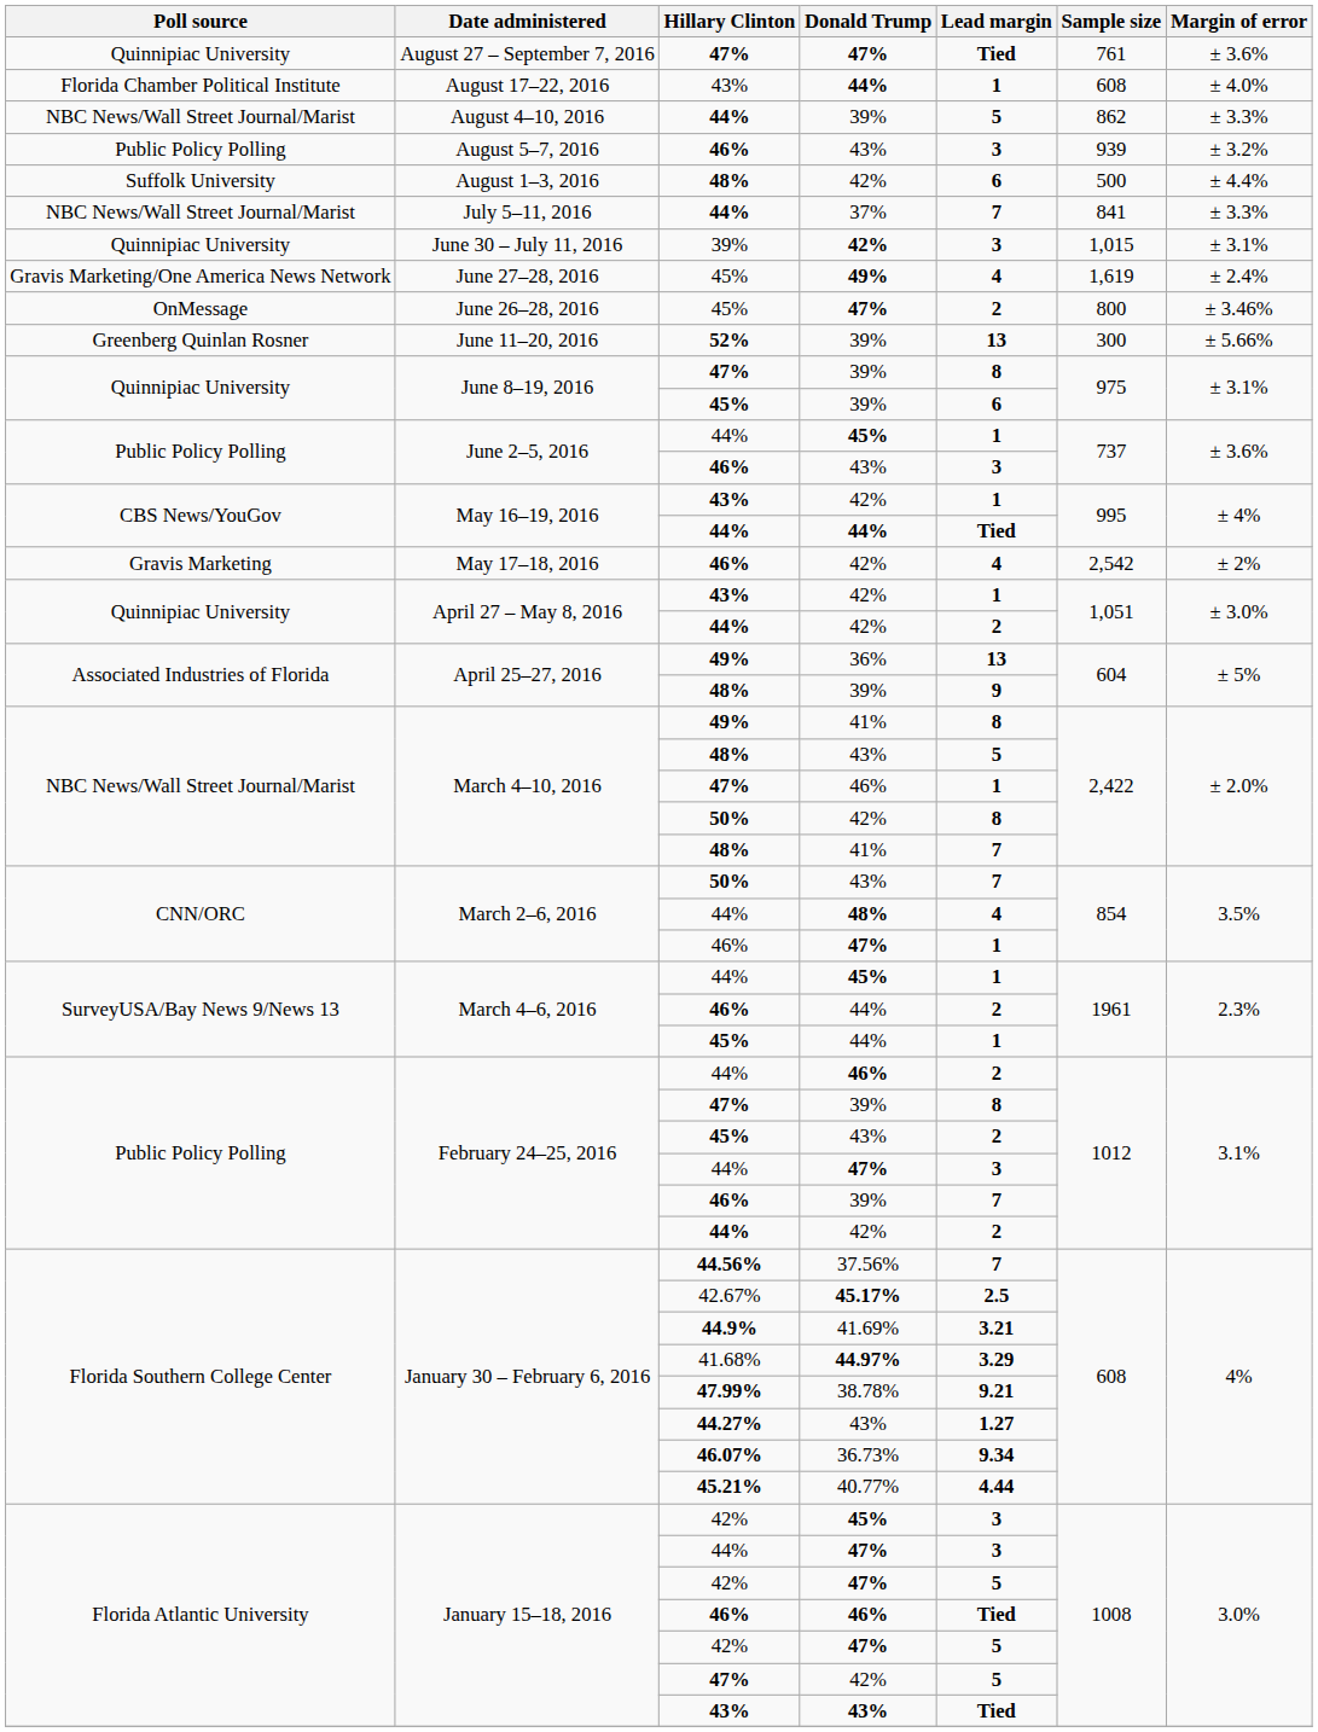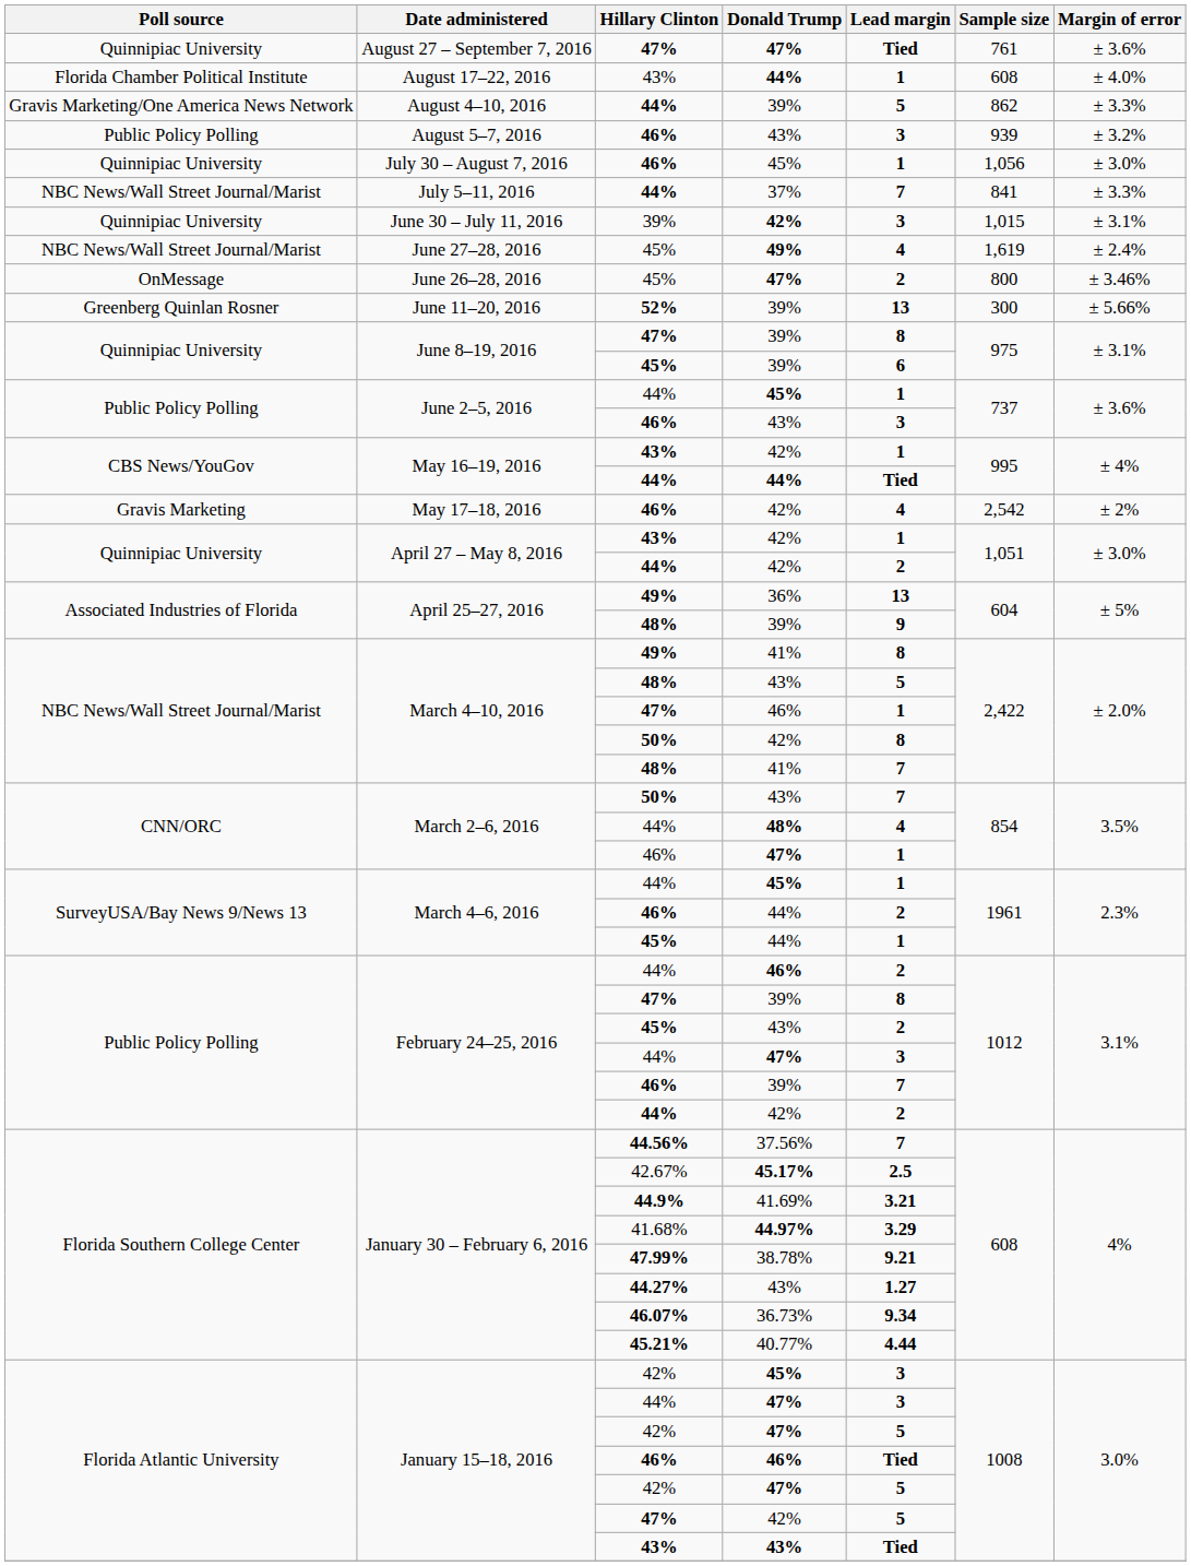August 4–10, 2016 | Poll source: NBC News/Wall Street Journal/Marist -> Gravis Marketing/One America News Network
+ row: Quinnipiac University | July 30 – August 7, 2016 | 46% | 45% | 1 | 1,056 | ± 3.0%
- row: Suffolk University | August 1–3, 2016 | 48% | 42% | 6 | 500 | ± 4.4%
June 27–28, 2016 | Poll source: Gravis Marketing/One America News Network -> NBC News/Wall Street Journal/Marist
